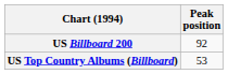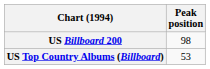US Billboard 200 | Peak position: 92 -> 98
